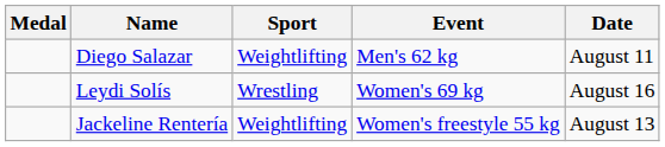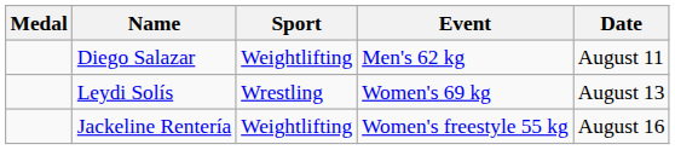Leydi Solís | Date: August 16 -> August 13
Jackeline Rentería | Date: August 13 -> August 16
